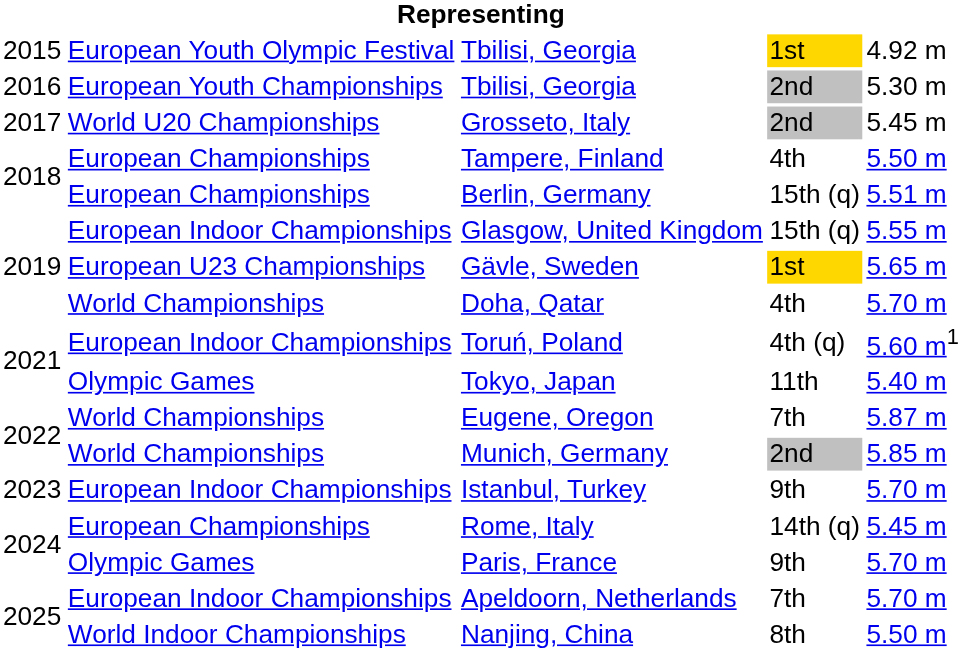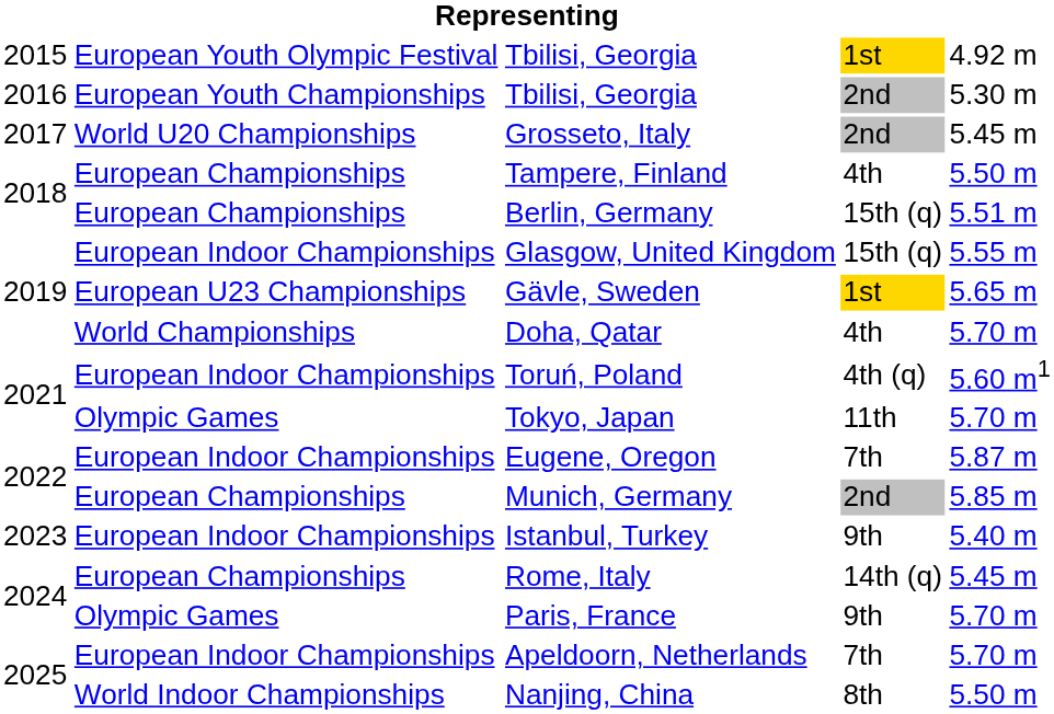Tokyo, Japan | column 5: 5.40 m -> 5.70 m
Eugene, Oregon | column 2: World Championships -> European Indoor Championships
Munich, Germany | column 2: World Championships -> European Championships
Istanbul, Turkey | column 5: 5.70 m -> 5.40 m
